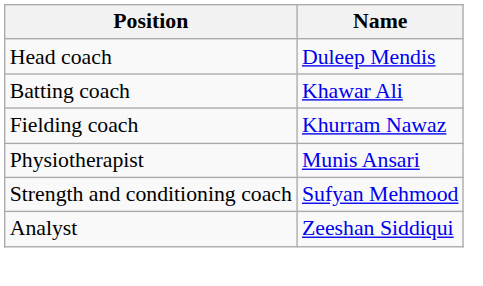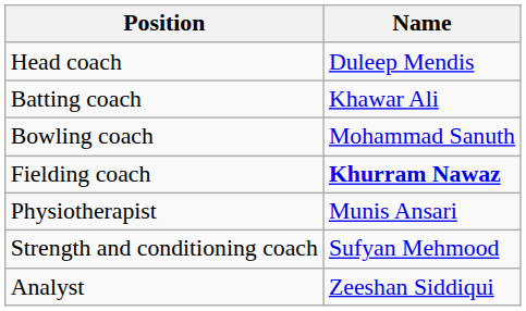+ row: Bowling coach | Mohammad Sanuth
Fielding coach | Name: normal -> bold
